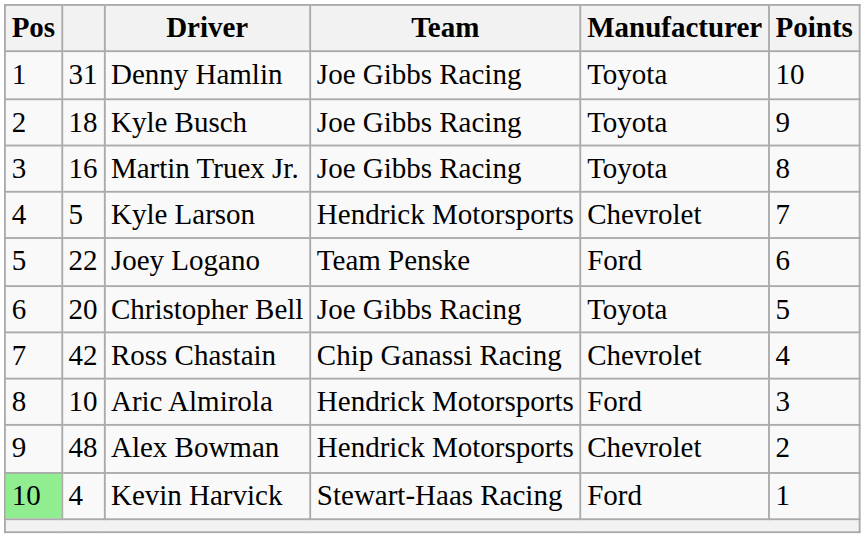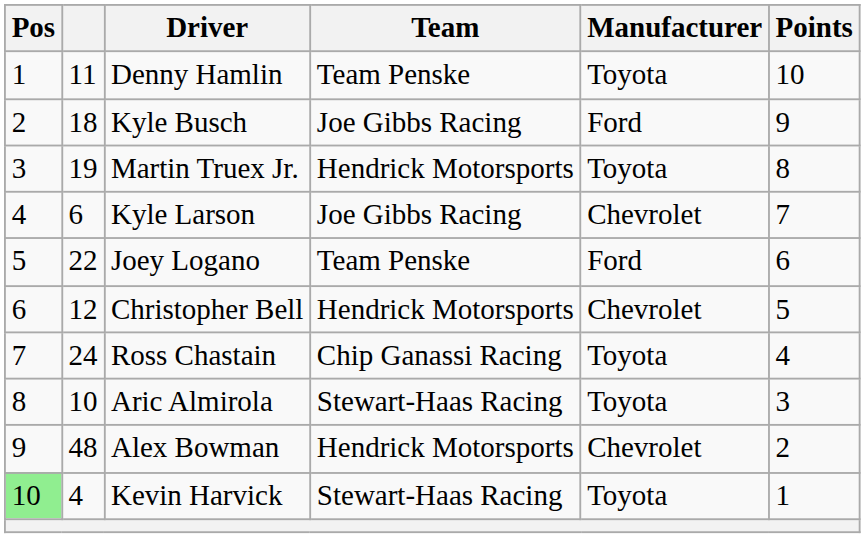Denny Hamlin | column 2: 31 -> 11
Denny Hamlin | Team: Joe Gibbs Racing -> Team Penske
Kyle Busch | Manufacturer: Toyota -> Ford
Martin Truex Jr. | column 2: 16 -> 19
Martin Truex Jr. | Team: Joe Gibbs Racing -> Hendrick Motorsports
Kyle Larson | column 2: 5 -> 6
Kyle Larson | Team: Hendrick Motorsports -> Joe Gibbs Racing
Christopher Bell | column 2: 20 -> 12
Christopher Bell | Team: Joe Gibbs Racing -> Hendrick Motorsports
Christopher Bell | Manufacturer: Toyota -> Chevrolet
Ross Chastain | column 2: 42 -> 24
Ross Chastain | Manufacturer: Chevrolet -> Toyota
Aric Almirola | Team: Hendrick Motorsports -> Stewart-Haas Racing
Aric Almirola | Manufacturer: Ford -> Toyota
Kevin Harvick | Manufacturer: Ford -> Toyota
